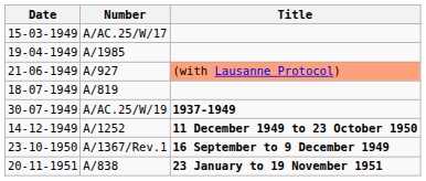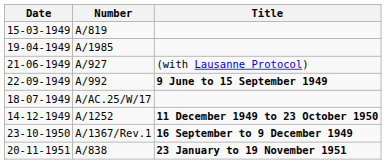15-03-1949 | Number: A/AC.25/W/17 -> A/819
21-06-1949 | Title: lightsalmon background -> no background
+ row: 22-09-1949 | A/992 | 9 June to 15 September 1949
18-07-1949 | Number: A/819 -> A/AC.25/W/17
- row: 30-07-1949 | A/AC.25/W/19 | 1937-1949
